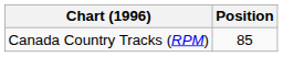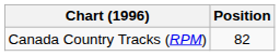Canada Country Tracks (RPM) | Position: 85 -> 82
